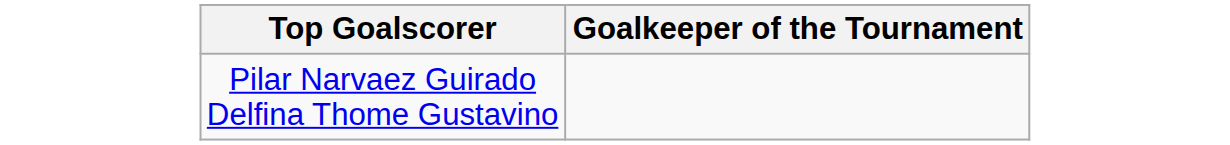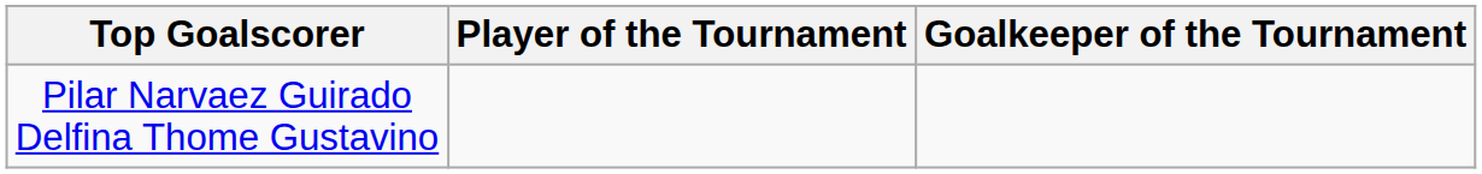+ column: Player of the Tournament
